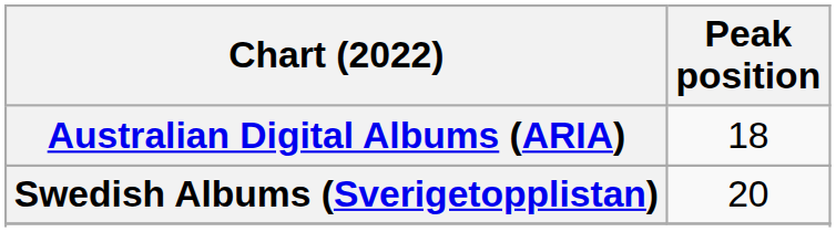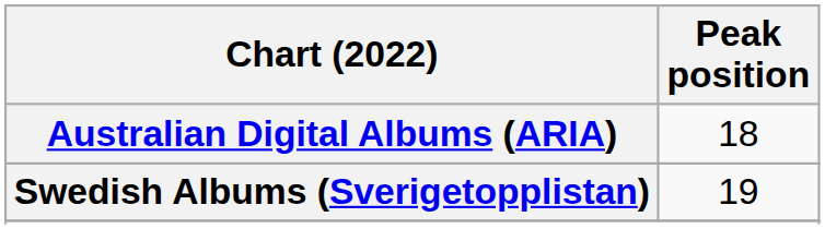Swedish Albums (Sverigetopplistan) | Peak position: 20 -> 19
